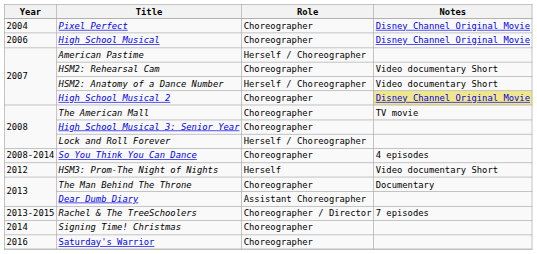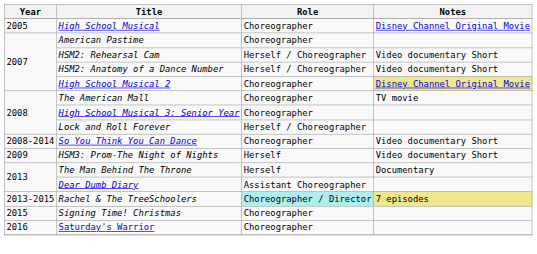- row: 2004 | Pixel Perfect | Choreographer | Disney Channel Original Movie
High School Musical | Year: 2006 -> 2005
American Pastime | Role: Herself / Choreographer -> Choreographer
HSM2: Rehearsal Cam | Role: Choreographer -> Herself / Choreographer
So You Think You Can Dance | Notes: 4 episodes -> Video documentary Short
HSM3: Prom-The Night of Nights | Year: 2012 -> 2009
The Man Behind The Throne | Role: Choreographer -> Herself
Rachel & The TreeSchoolers | Role: no background -> paleturquoise background
Rachel & The TreeSchoolers | Notes: no background -> khaki background
Signing Time! Christmas | Year: 2014 -> 2015
